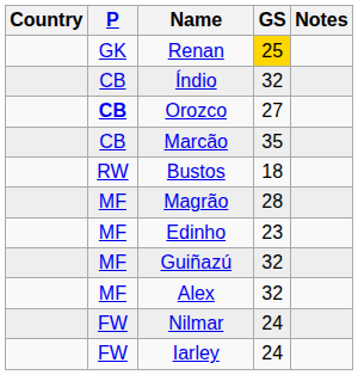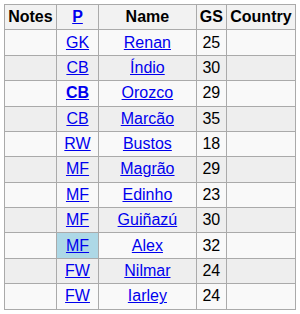columns swapped: Country <-> Notes
Renan | GS: gold background -> no background
Índio | GS: 32 -> 30
Orozco | GS: 27 -> 29
Magrão | GS: 28 -> 29
Guiñazú | GS: 32 -> 30
Alex | P: no background -> lightblue background
